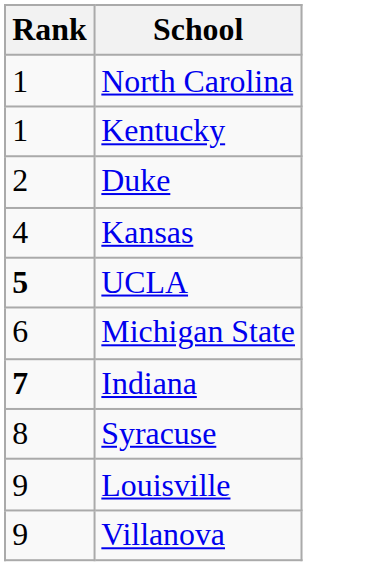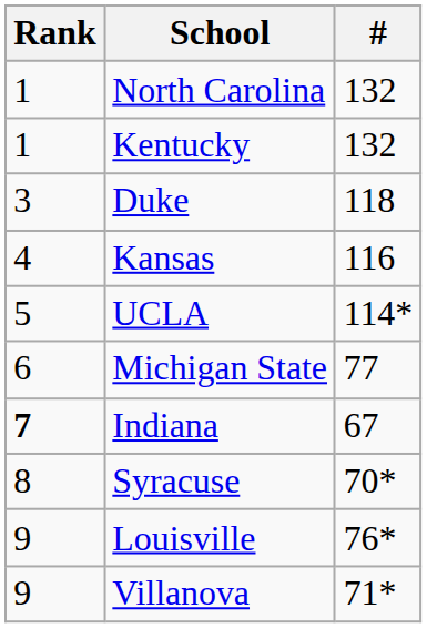+ column: # | 132 | 132 | 118 | 116 | 114* | 77 | 67 | 70* | 76* | 71*
Duke | Rank: 2 -> 3
UCLA | Rank: bold -> normal
